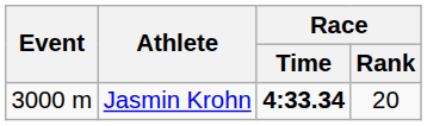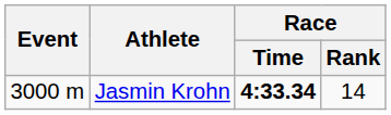Jasmin Krohn | Race / Rank: 20 -> 14
